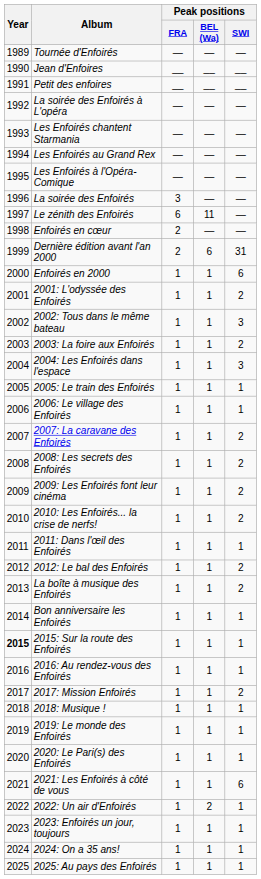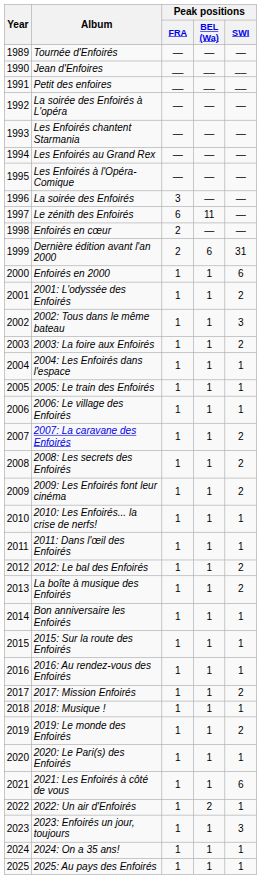2004: Les Enfoirés dans l'espace | Peak positions / SWI: 3 -> 1
2010: Les Enfoirés... la crise de nerfs! | Peak positions / SWI: 2 -> 1
2015: Sur la route des Enfoirés | Year: bold -> normal
2019: Le monde des Enfoirés | Peak positions / SWI: 1 -> 2
2023: Enfoirés un jour, toujours | Peak positions / SWI: 1 -> 3
